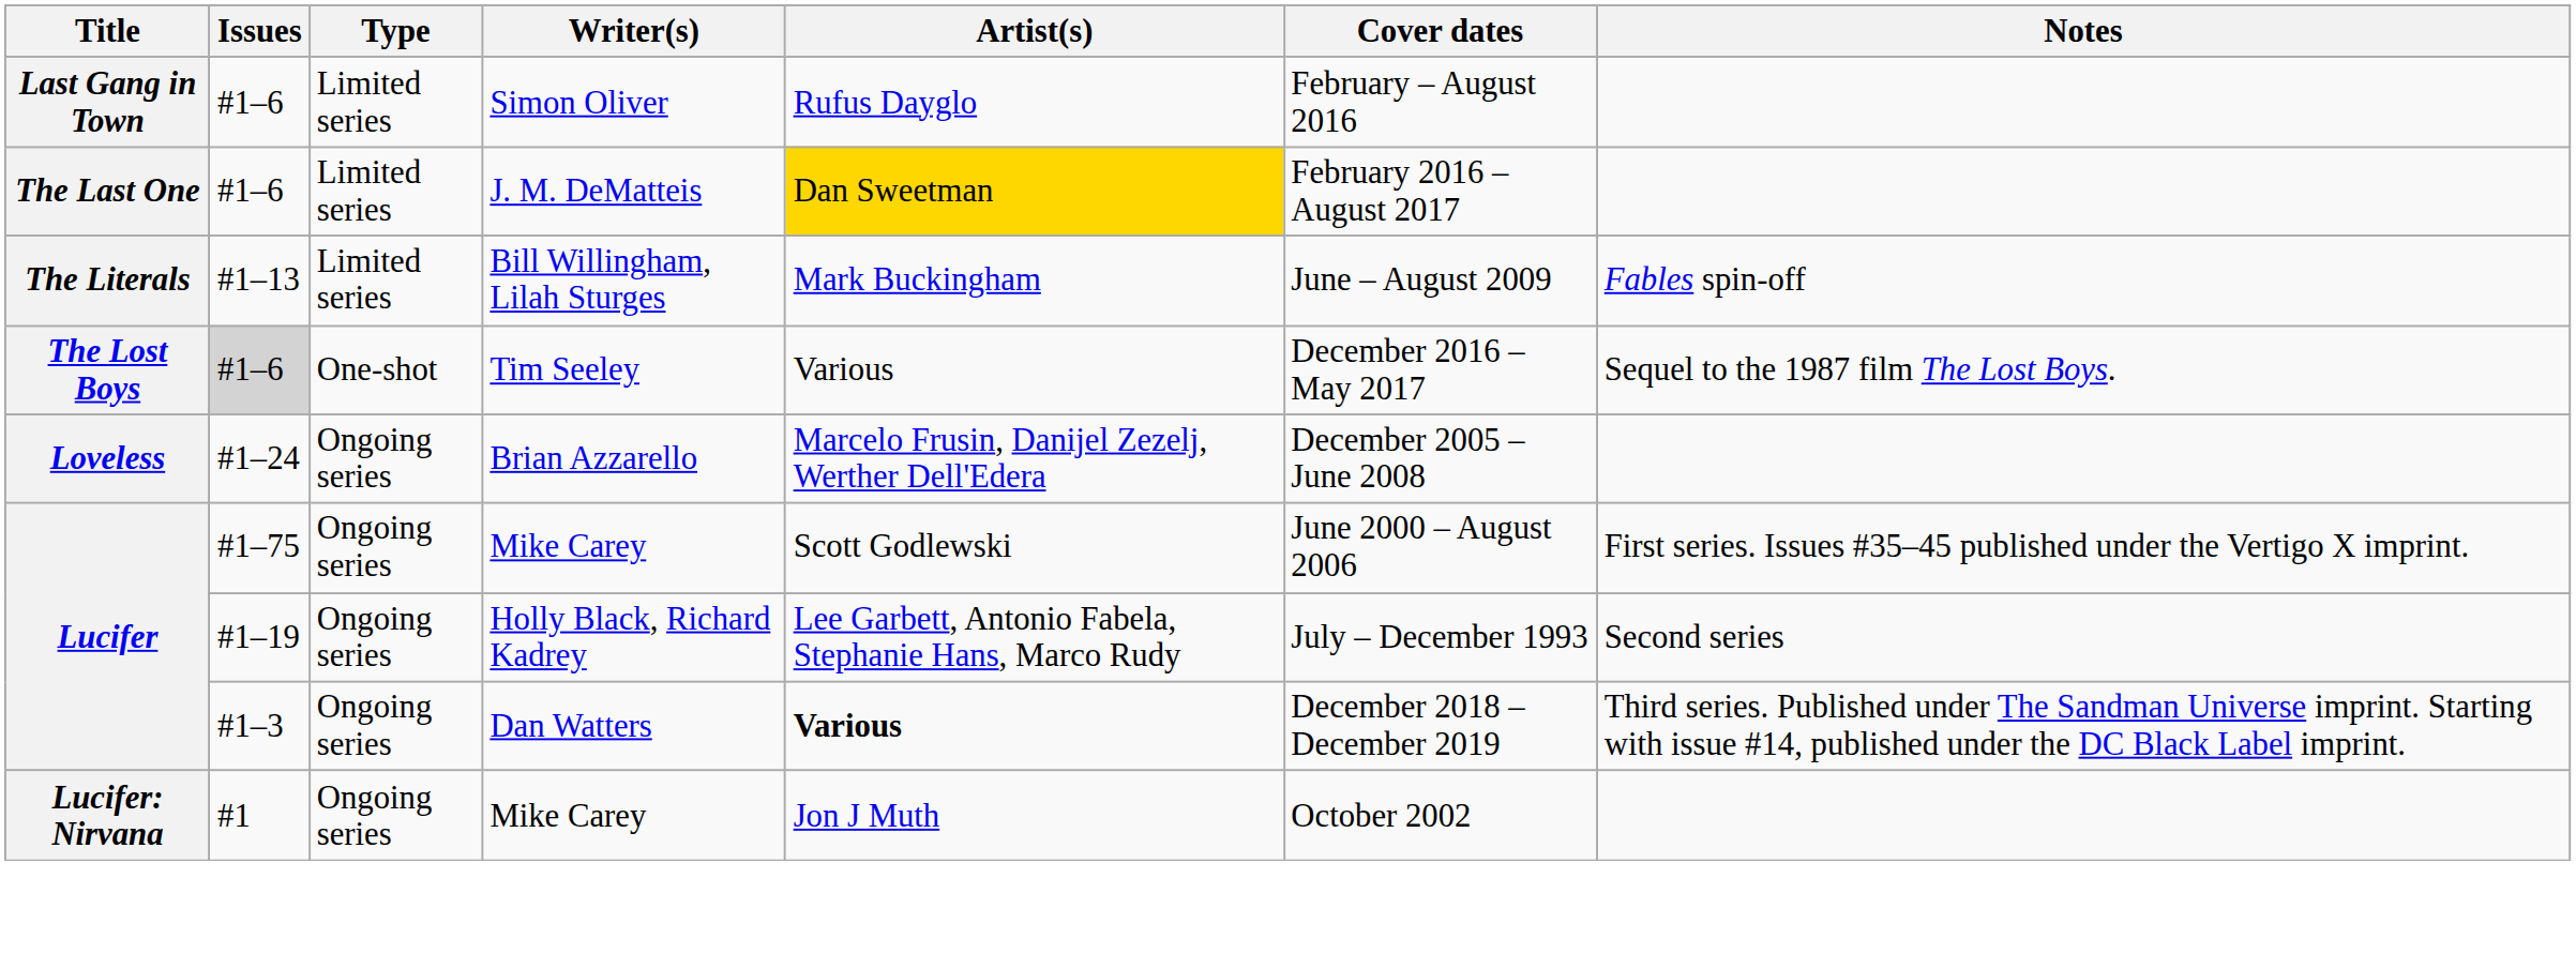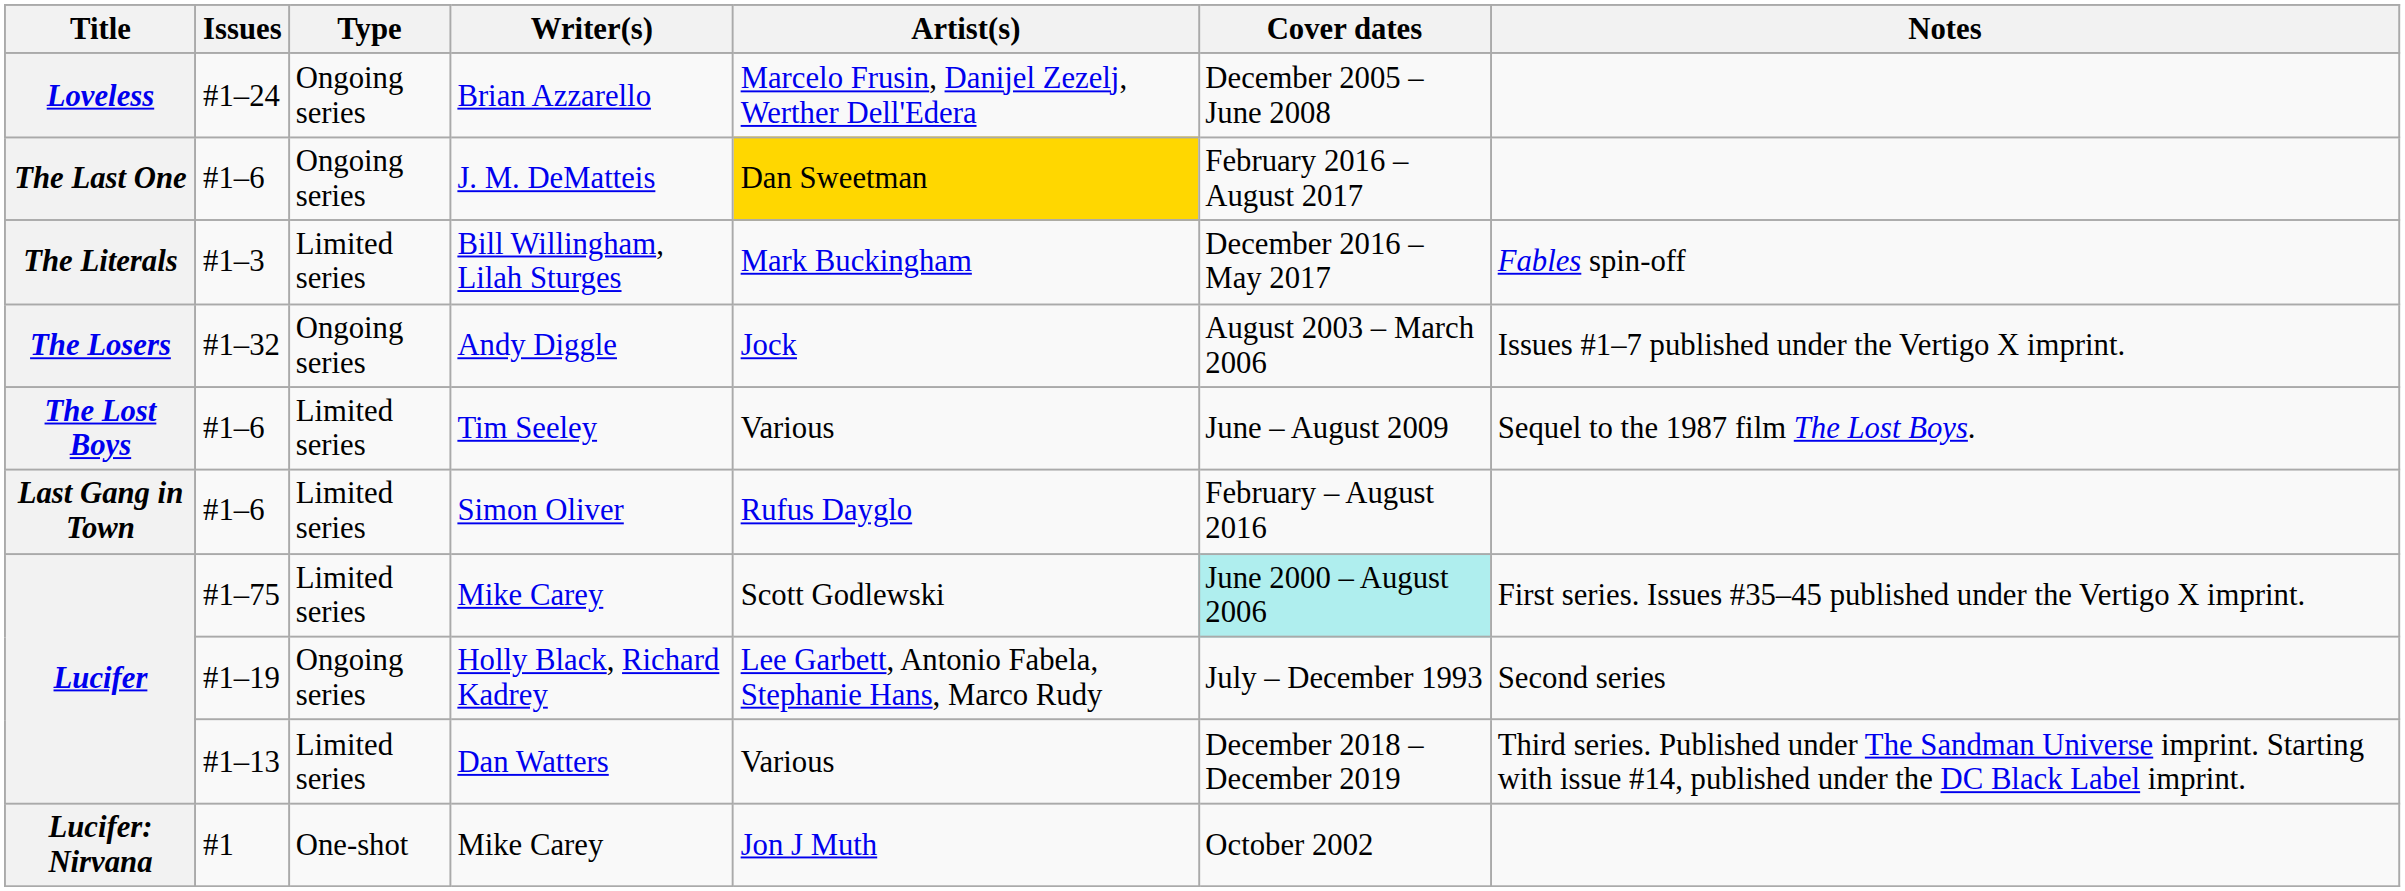rows swapped: Simon Oliver <-> Brian Azzarello
J. M. DeMatteis | Type: Limited series -> Ongoing series
Bill Willingham, Lilah Sturges | Issues: #1–13 -> #1–3
Bill Willingham, Lilah Sturges | Cover dates: June – August 2009 -> December 2016 – May 2017
+ row: The Losers | #1–32 | Ongoing series | Andy Diggle | Jock | August 2003 – March 2006 | Issues #1–7 published under the Vertigo X imprint.
Tim Seeley | Issues: lightgrey background -> no background
Tim Seeley | Type: One-shot -> Limited series
Tim Seeley | Cover dates: December 2016 – May 2017 -> June – August 2009
Lucifer / Mike Carey | Type: Ongoing series -> Limited series
Lucifer / Mike Carey | Cover dates: no background -> paleturquoise background
Dan Watters | Issues: #1–3 -> #1–13
Dan Watters | Type: Ongoing series -> Limited series
Dan Watters | Artist(s): bold -> normal
Lucifer: Nirvana / Mike Carey | Type: Ongoing series -> One-shot
